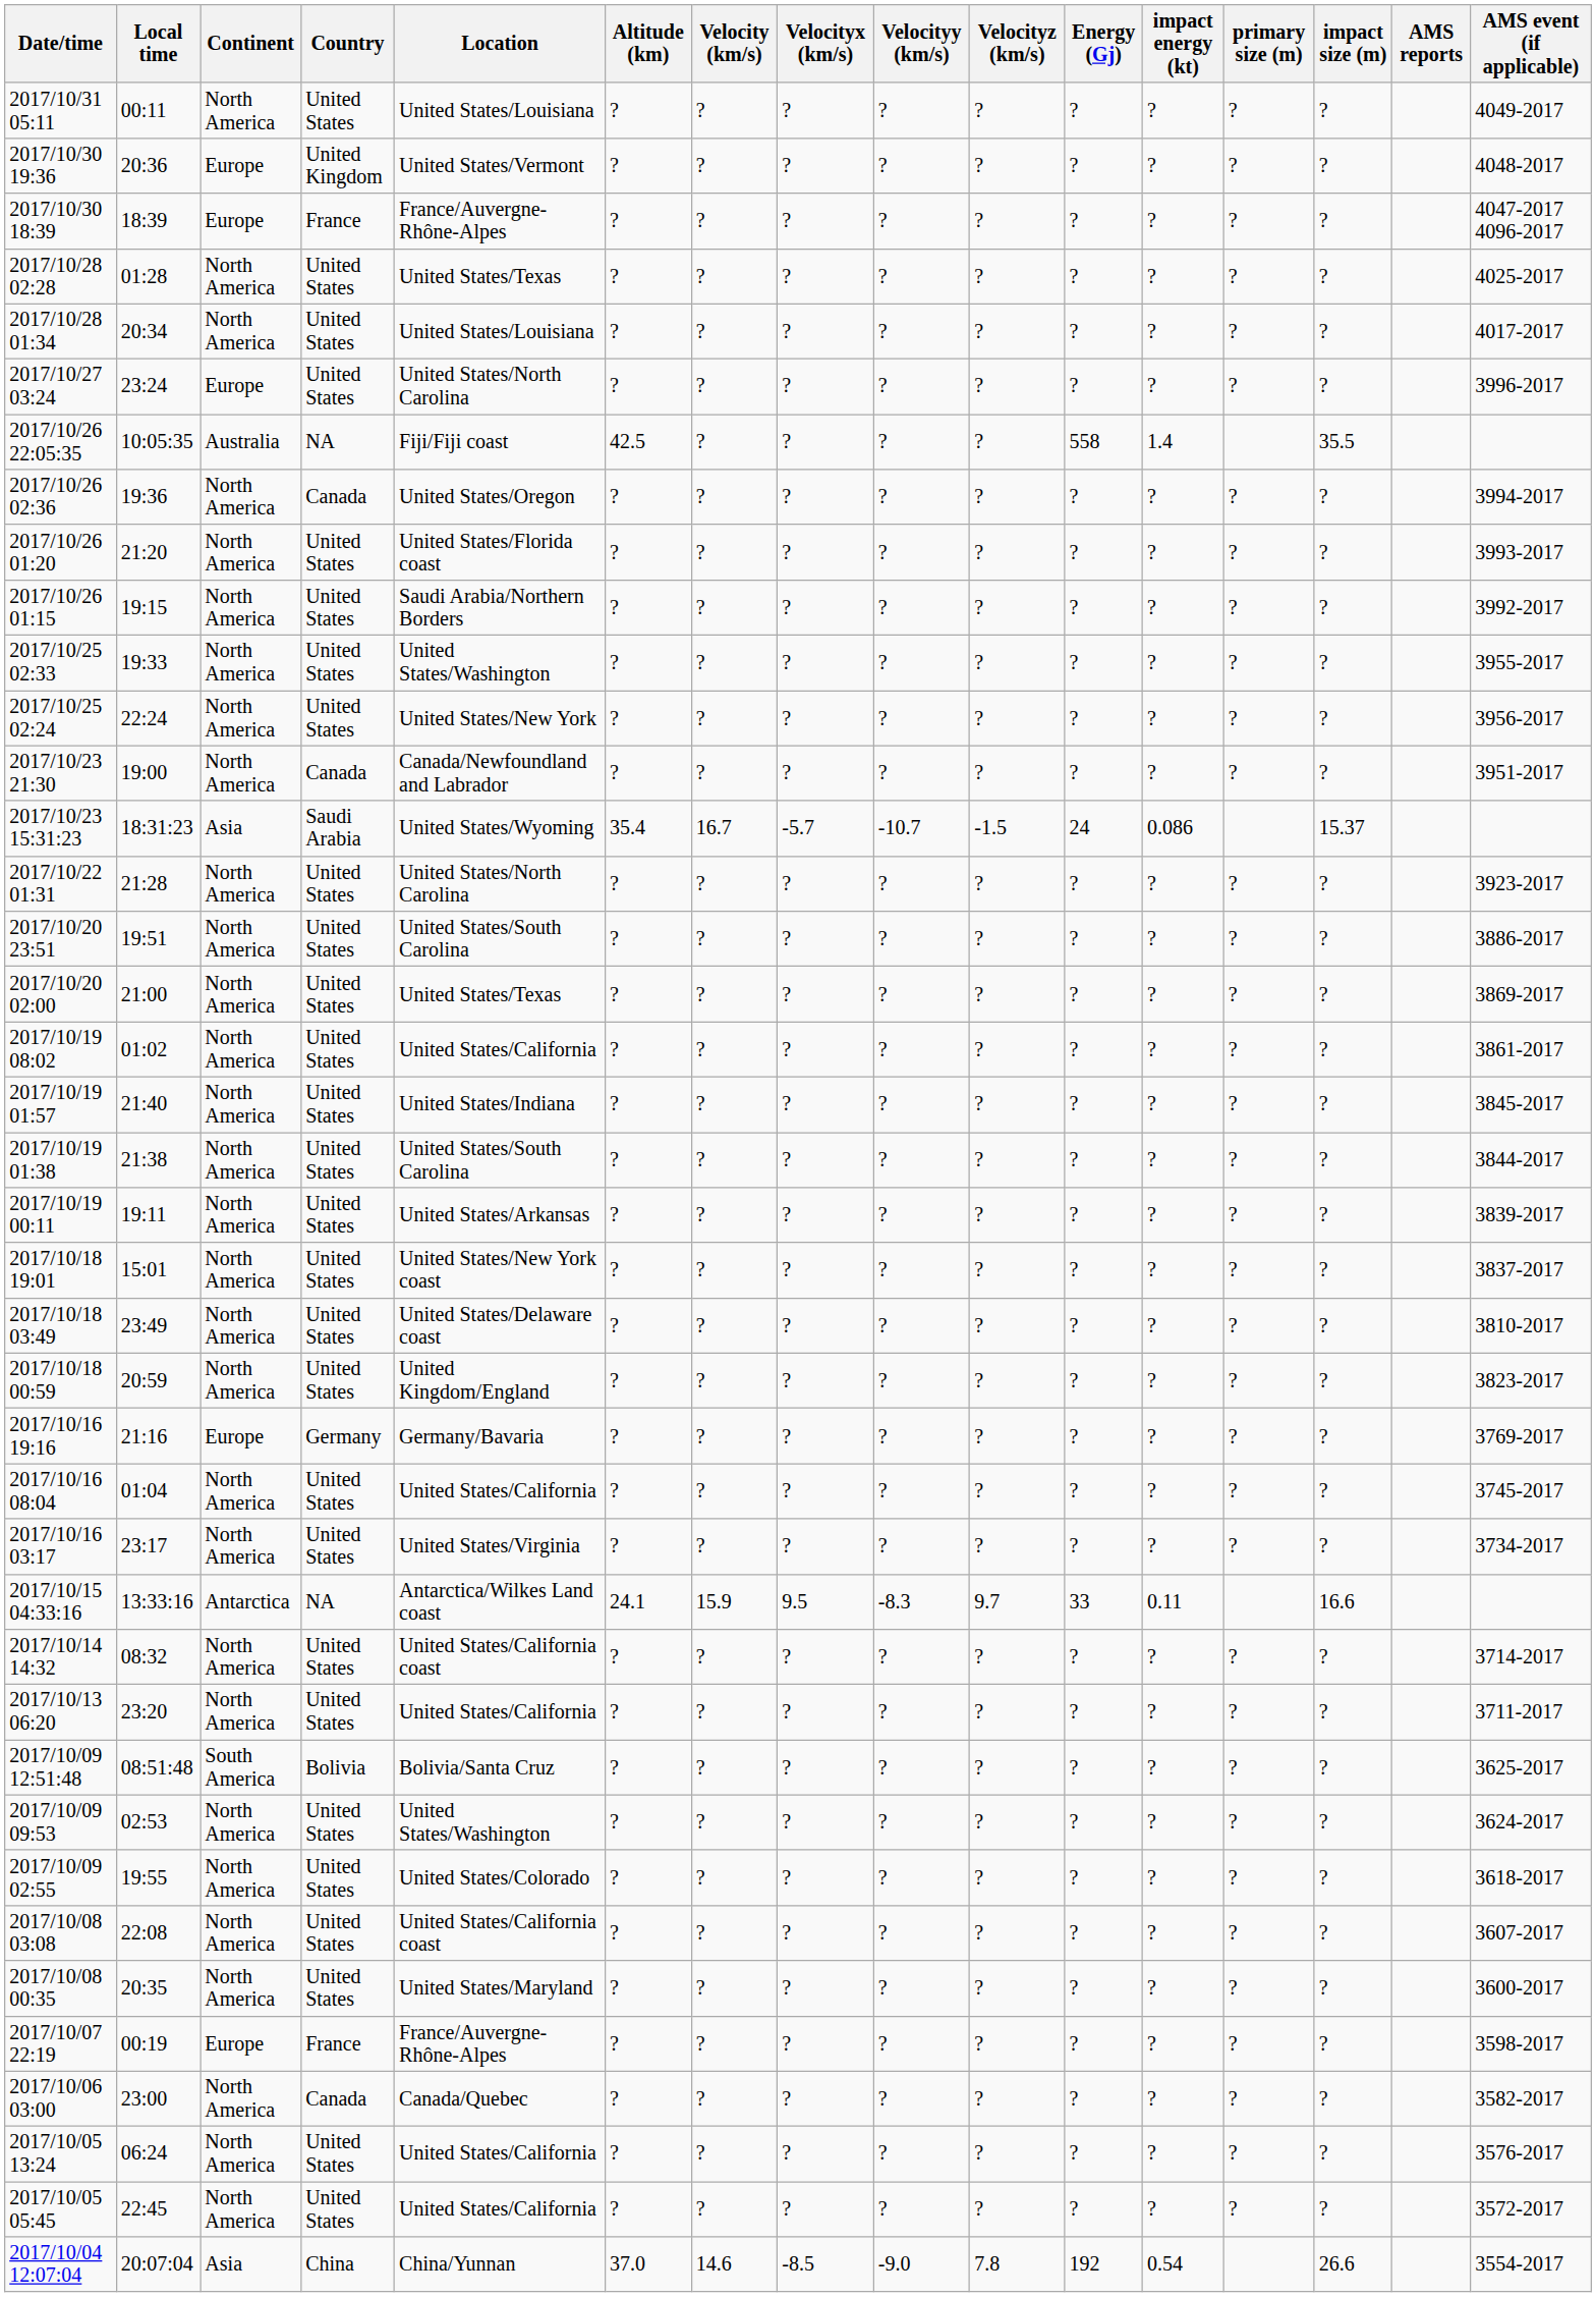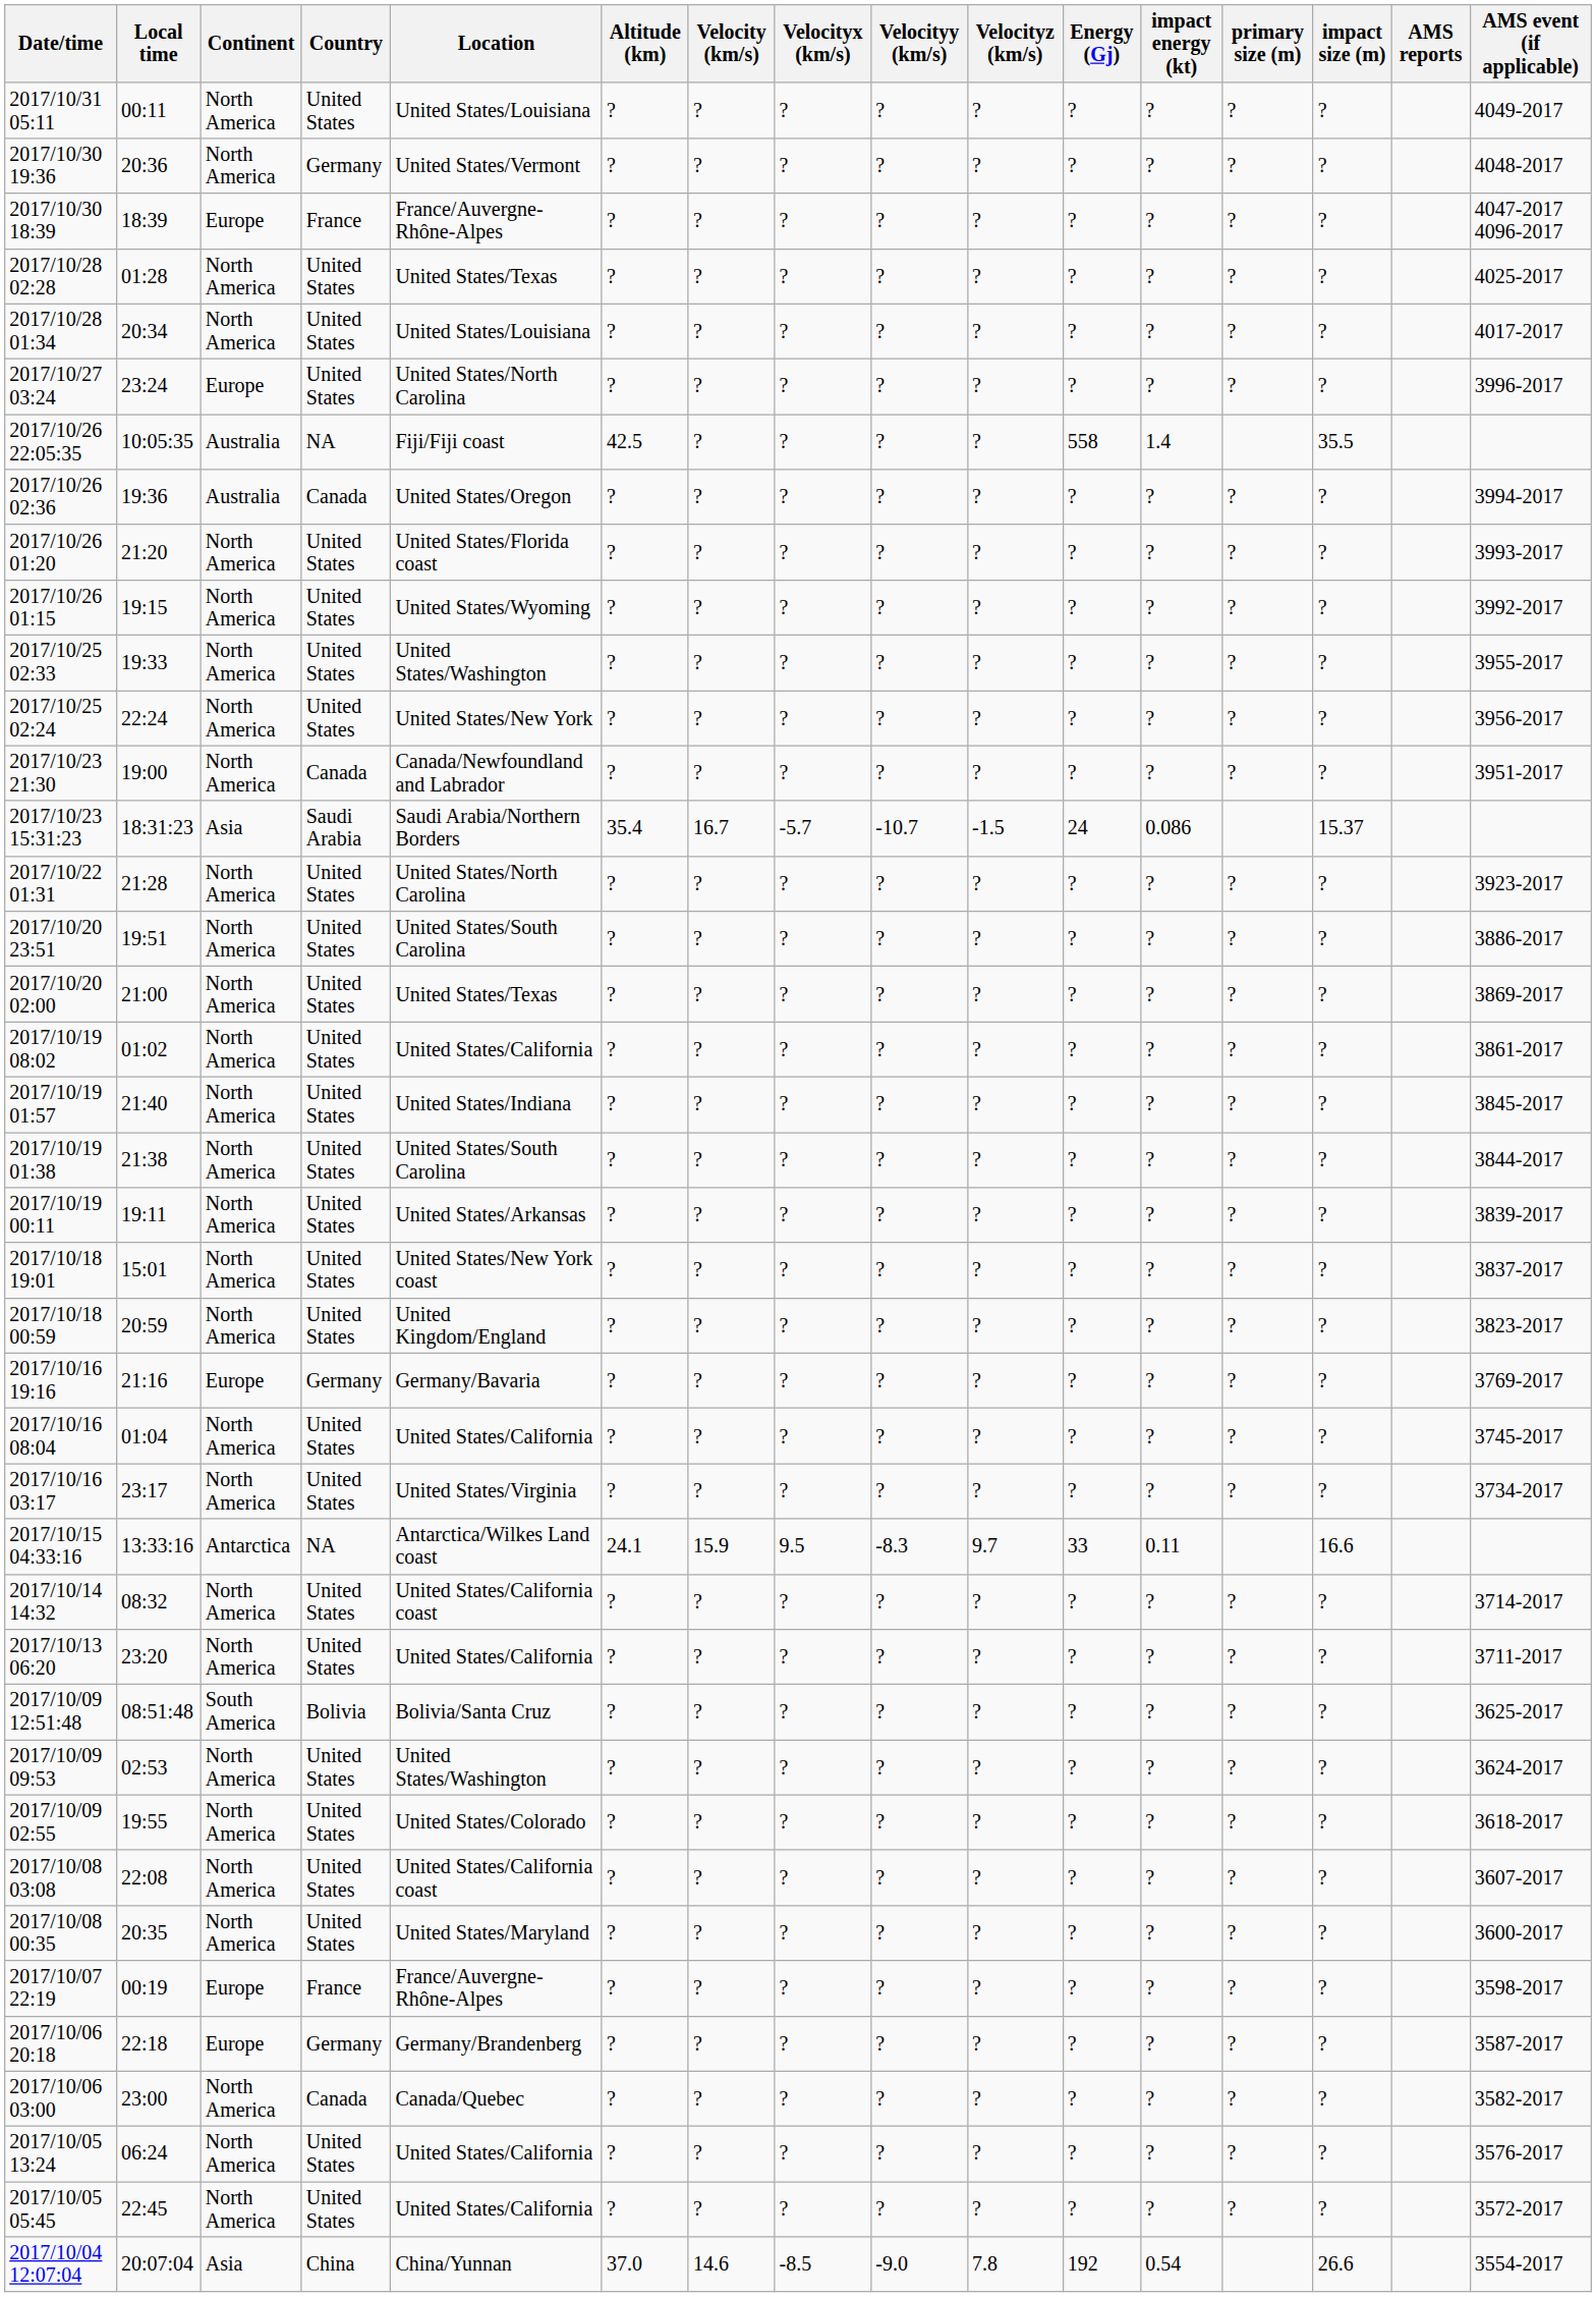2017/10/30 19:36 | Continent: Europe -> North America
2017/10/30 19:36 | Country: United Kingdom -> Germany
2017/10/26 02:36 | Continent: North America -> Australia
2017/10/26 01:15 | Location: Saudi Arabia/Northern Borders -> United States/Wyoming
2017/10/23 15:31:23 | Location: United States/Wyoming -> Saudi Arabia/Northern Borders
- row: 2017/10/18 03:49 | 23:49 | North America | United States | United States/Delaware coast | ? | ? | ? | ? | ? | ? | ? | ? | ? | 3810-2017
+ row: 2017/10/06 20:18 | 22:18 | Europe | Germany | Germany/Brandenberg | ? | ? | ? | ? | ? | ? | ? | ? | ? | 3587-2017
